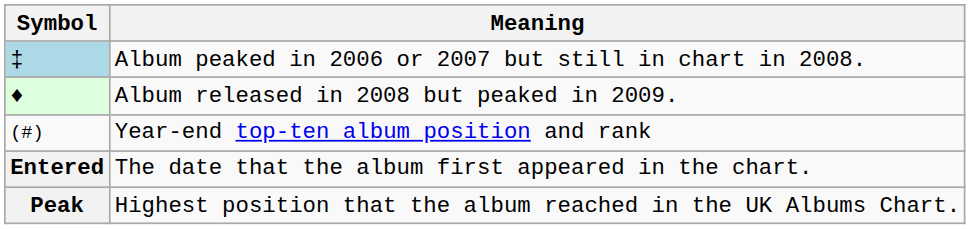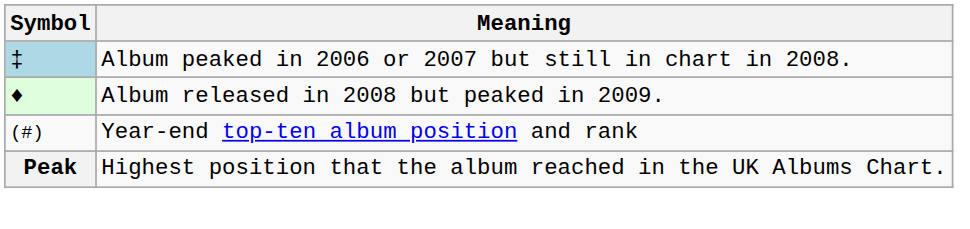- row: Entered | The date that the album first appeared in the chart.
